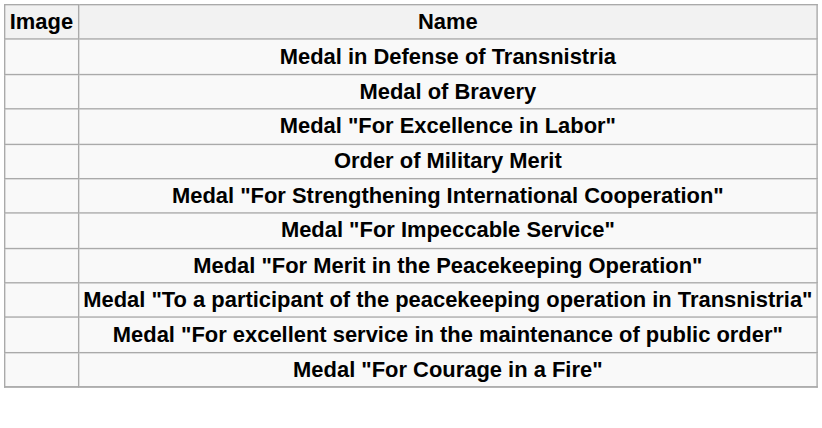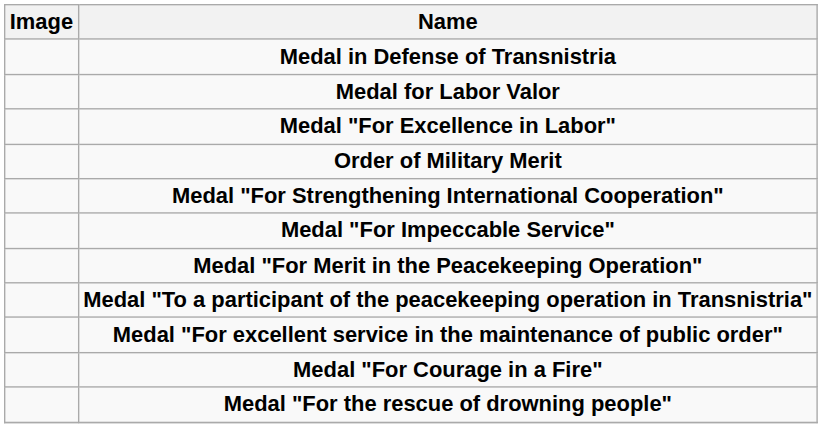- row: Мedal of Bravery
+ row: Medal for Labor Valor
+ row: Medal "For the rescue of drowning people"
